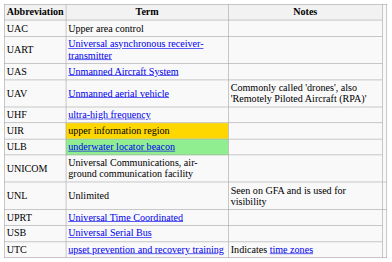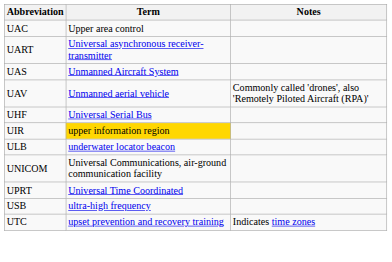UHF | Term: ultra-high frequency -> Universal Serial Bus
ULB | Term: lightgreen background -> no background
- row: UNL | Unlimited | Seen on GFA and is used for visibility
USB | Term: Universal Serial Bus -> ultra-high frequency
